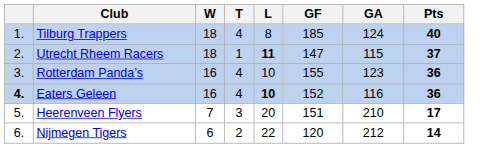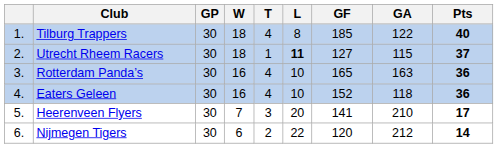+ column: GP | 30 | 30 | 30 | 30 | 30 | 30
Tilburg Trappers | GA: 124 -> 122
Utrecht Rheem Racers | GF: 147 -> 127
Rotterdam Panda’s | GF: 155 -> 165
Rotterdam Panda’s | GA: 123 -> 163
Eaters Geleen | column 1: bold -> normal
Eaters Geleen | L: bold -> normal
Eaters Geleen | GA: 116 -> 118
Heerenveen Flyers | GF: 151 -> 141
